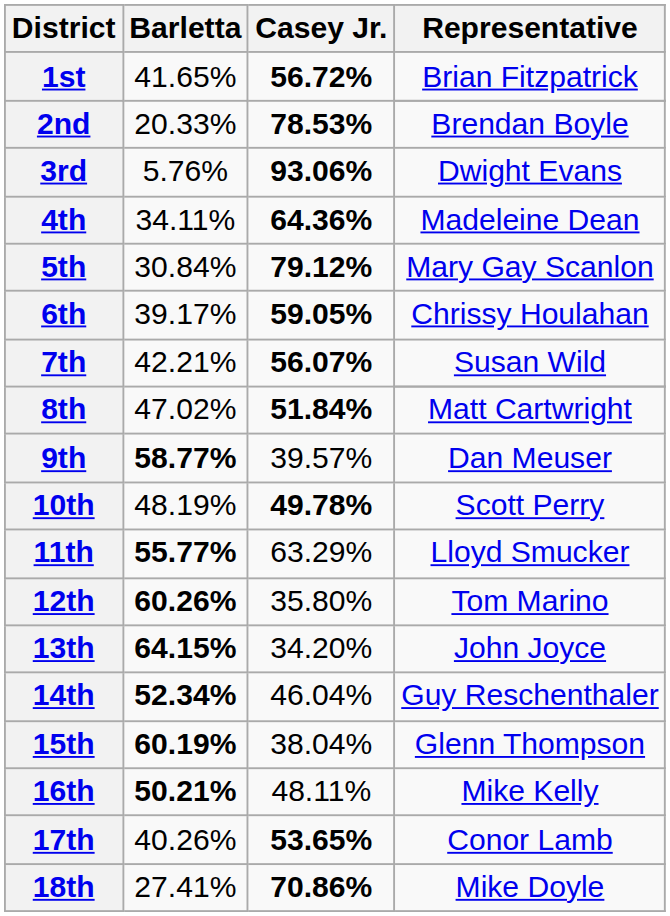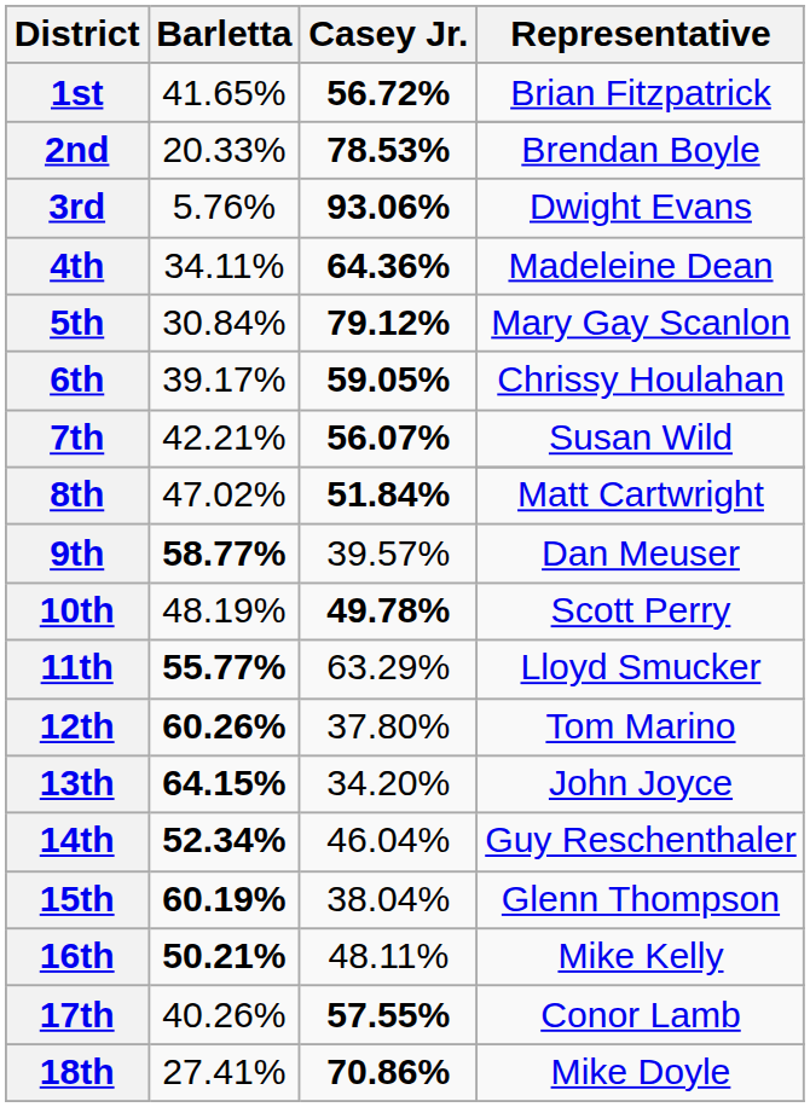12th | Casey Jr.: 35.80% -> 37.80%
17th | Casey Jr.: 53.65% -> 57.55%
